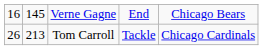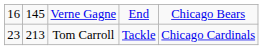Tom Carroll | column 1: 26 -> 23
